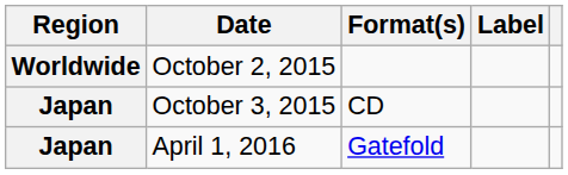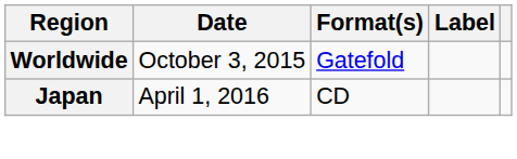- row: Worldwide | October 2, 2015
October 3, 2015 | Region: Japan -> Worldwide
October 3, 2015 | Format(s): CD -> Gatefold
April 1, 2016 | Format(s): Gatefold -> CD
